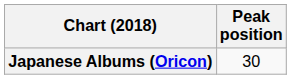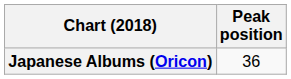Japanese Albums (Oricon) | Peak position: 30 -> 36
